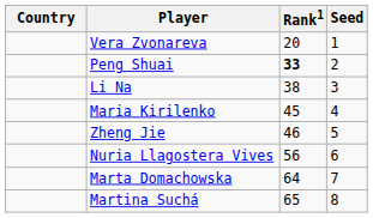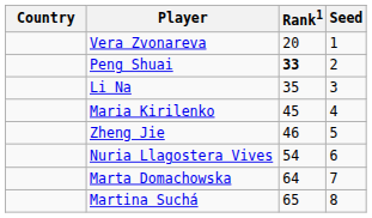Li Na | Rank1: 38 -> 35
Nuria Llagostera Vives | Rank1: 56 -> 54
